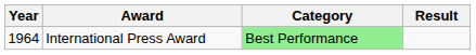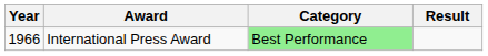International Press Award | Year: 1964 -> 1966
